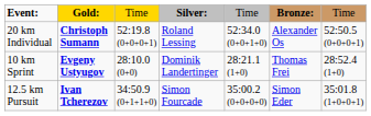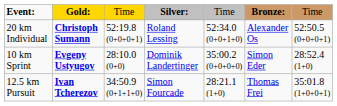10 km Sprint | column 5: 28:21.1 (1+0) -> 35:00.2 (0+0+0+0)
10 km Sprint | column 6: Thomas Frei -> Simon Eder
12.5 km Pursuit | column 5: 35:00.2 (0+0+0+0) -> 28:21.1 (1+0)
12.5 km Pursuit | column 6: Simon Eder -> Thomas Frei
